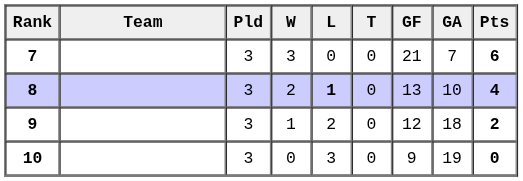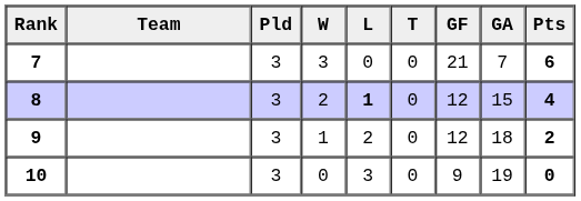8 | GF: 13 -> 12
8 | GA: 10 -> 15
